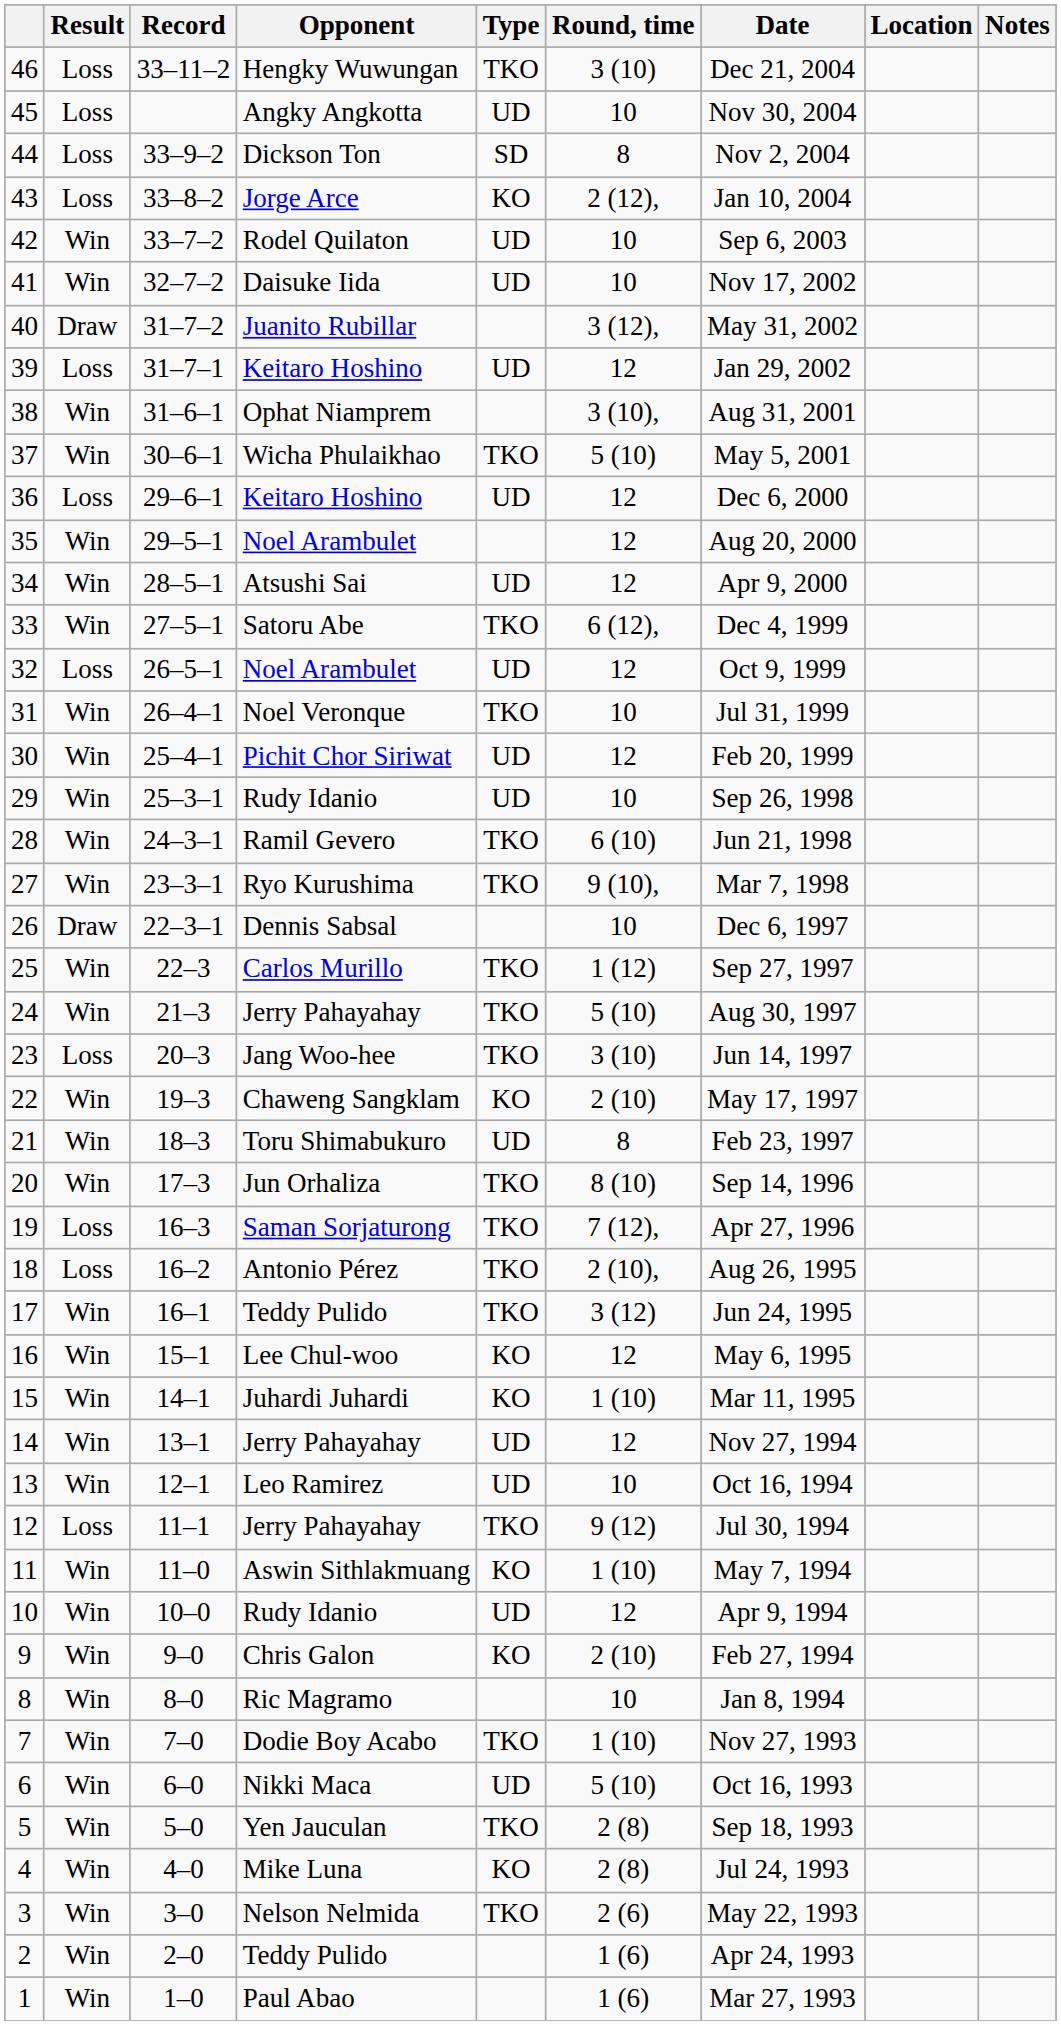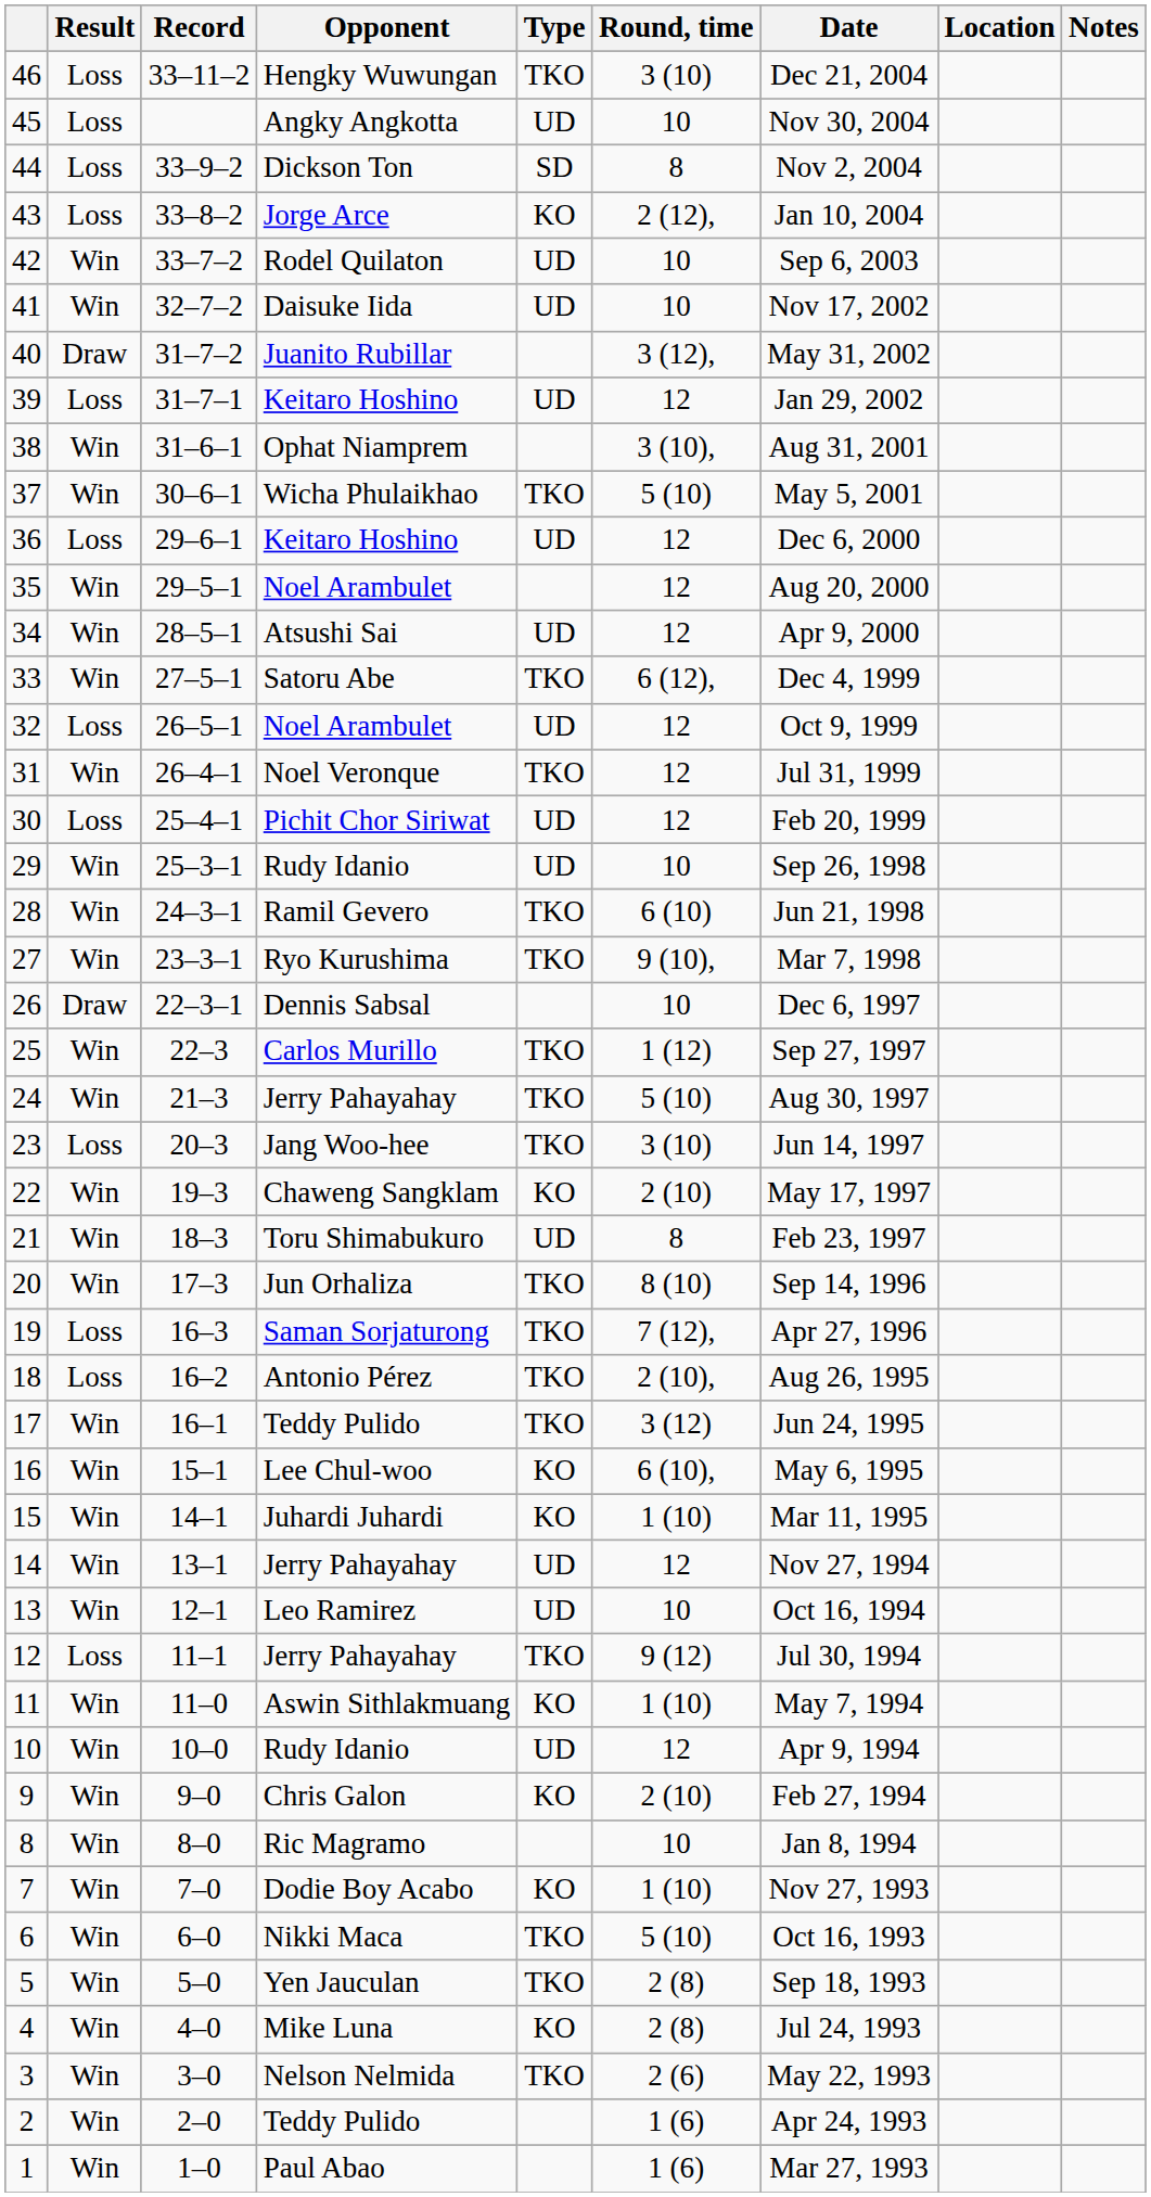31 | Round, time: 10 -> 12
30 | Result: Win -> Loss
16 | Round, time: 12 -> 6 (10),
7 | Type: TKO -> KO
6 | Type: UD -> TKO
